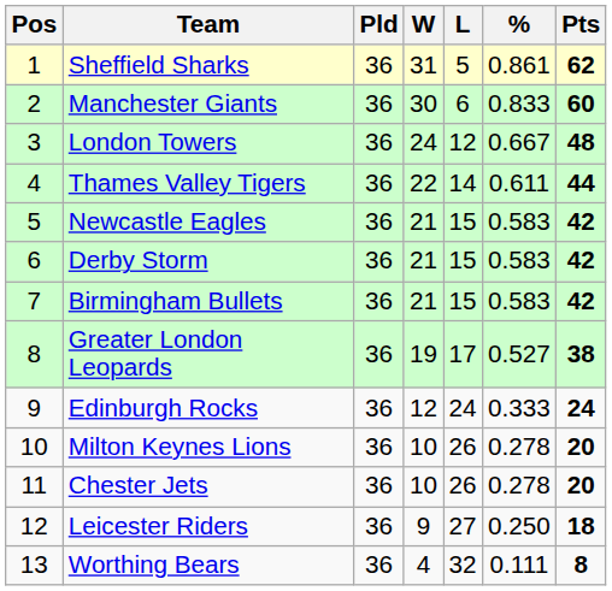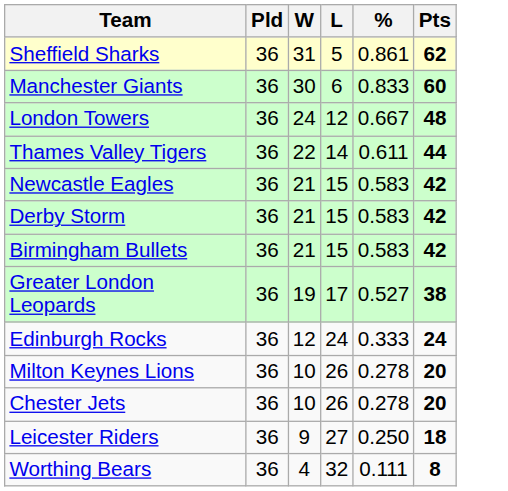- column: Pos | 1 | 2 | 3 | 4 | 5 | 6 | 7 | 8 | 9 | 10 | 11 | 12 | 13
